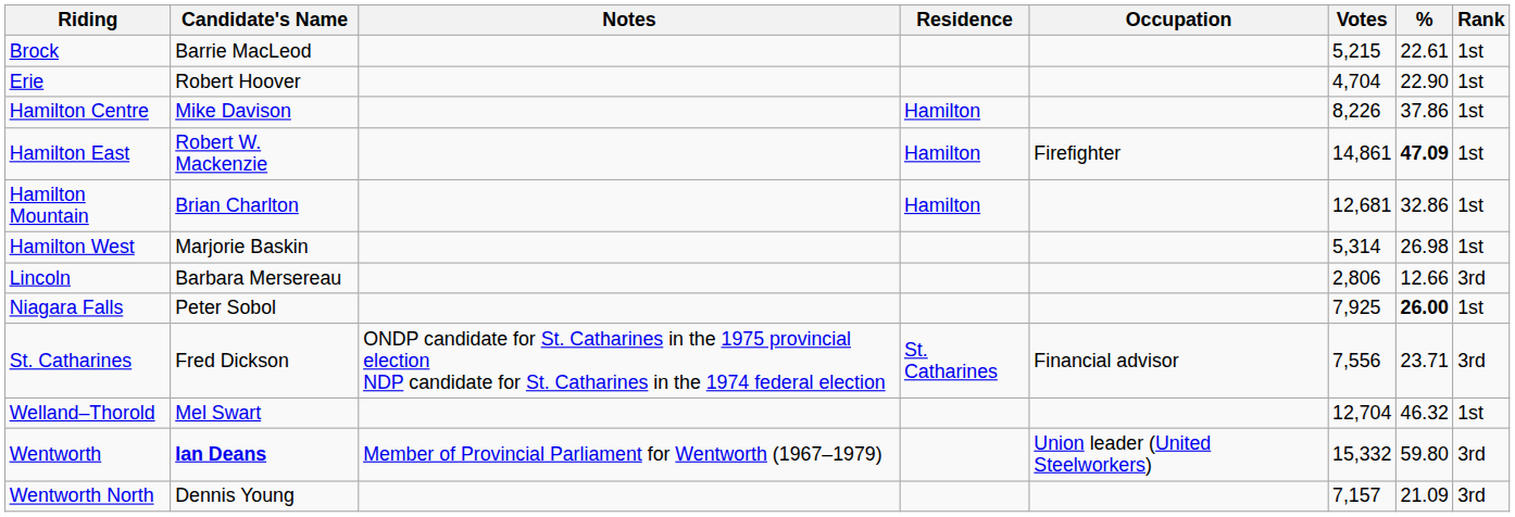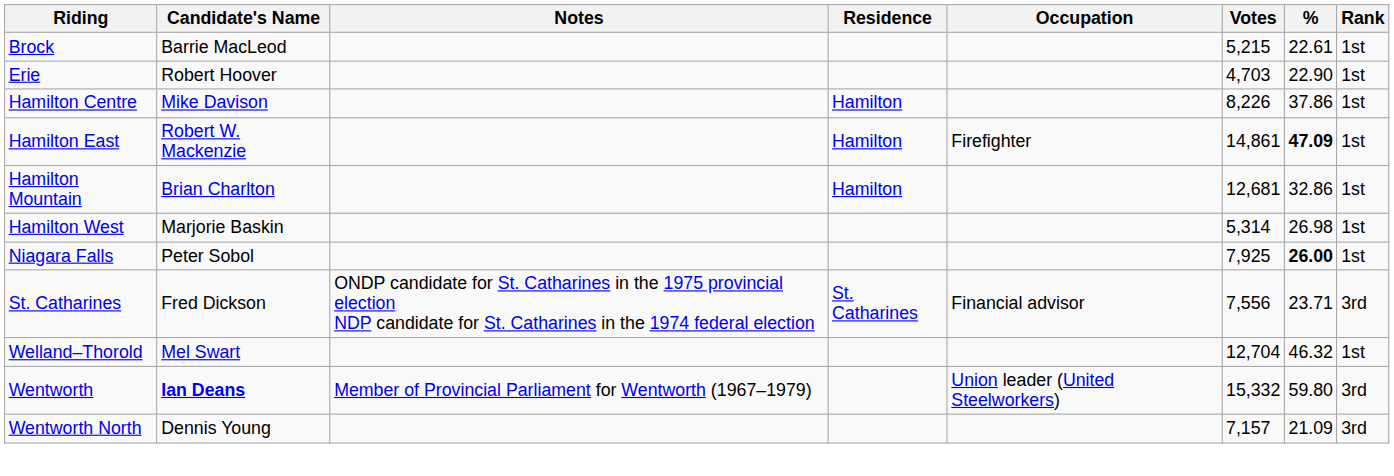Erie | Votes: 4,704 -> 4,703
- row: Lincoln | Barbara Mersereau | 2,806 | 12.66 | 3rd
